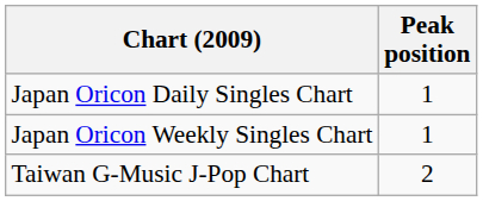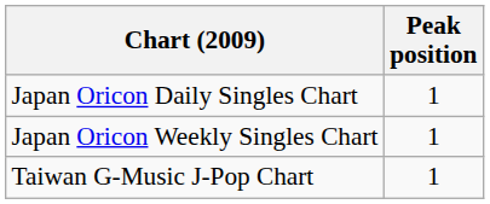Taiwan G-Music J-Pop Chart | Peak position: 2 -> 1
